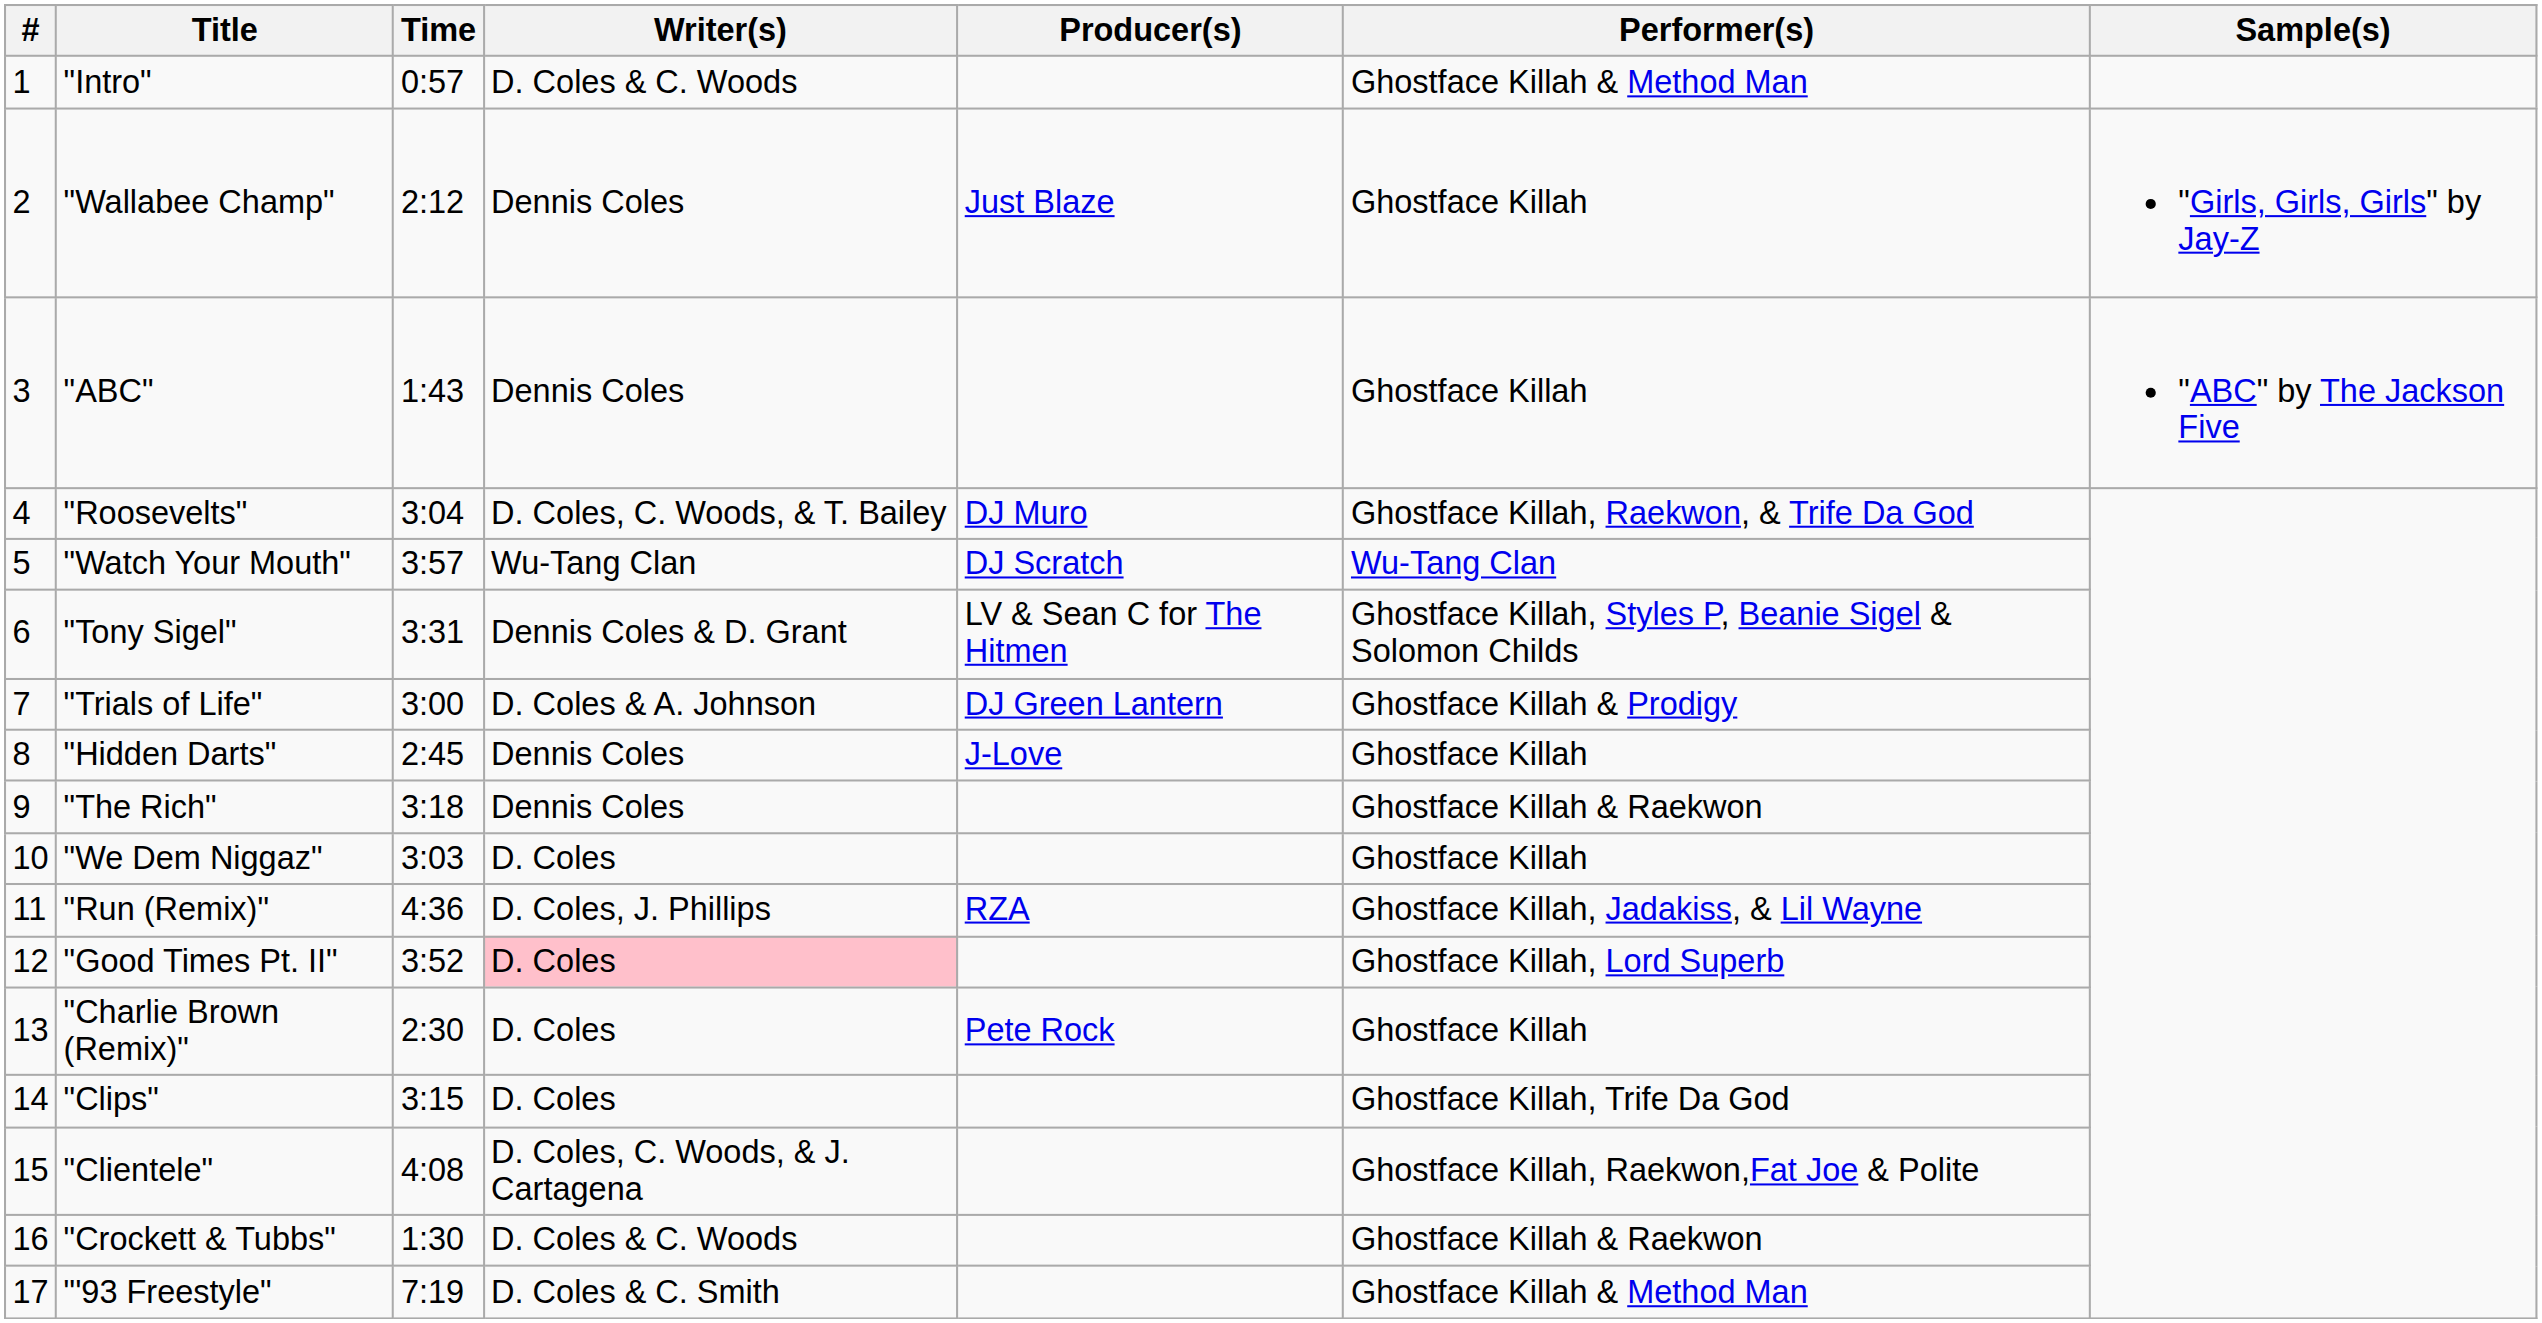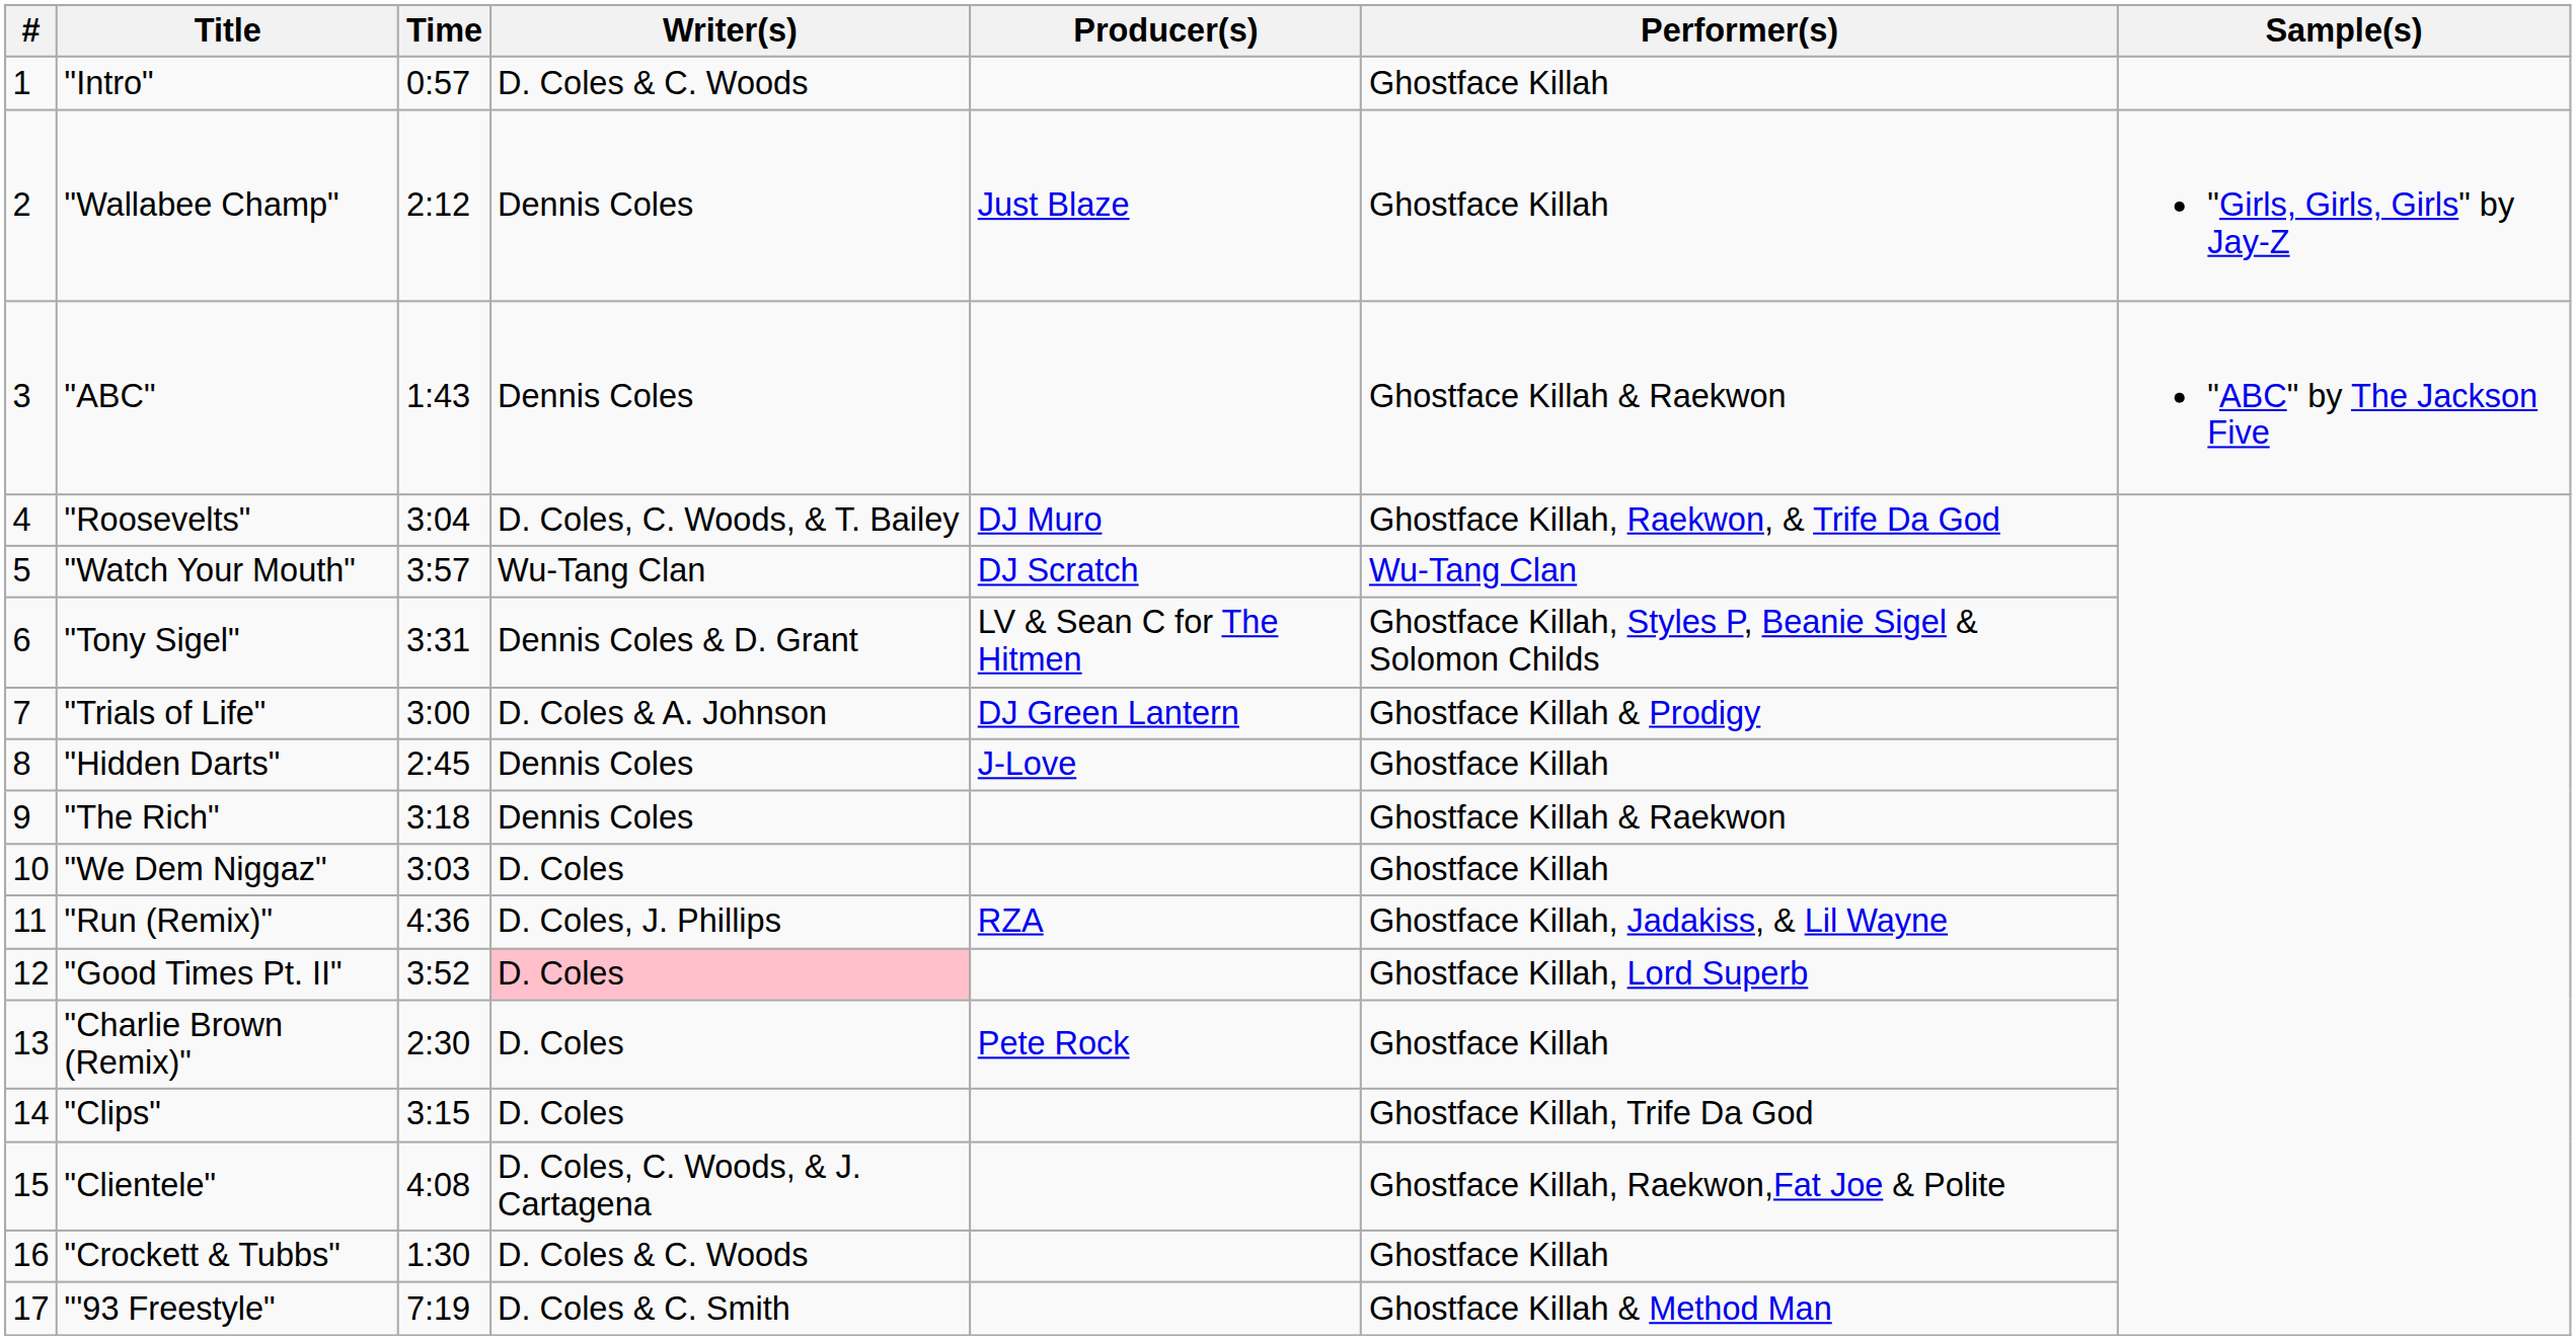"Intro" | Performer(s): Ghostface Killah & Method Man -> Ghostface Killah
"ABC" | Performer(s): Ghostface Killah -> Ghostface Killah & Raekwon
"Crockett & Tubbs" | Performer(s): Ghostface Killah & Raekwon -> Ghostface Killah
